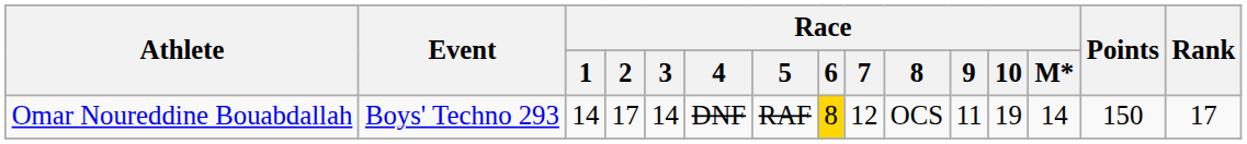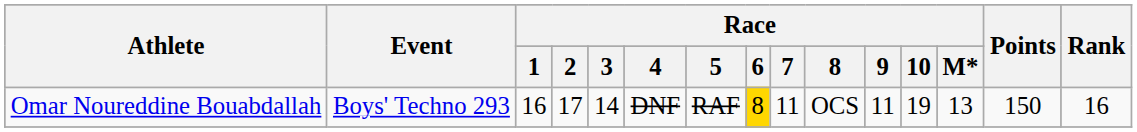Omar Noureddine Bouabdallah | Race / 1: 14 -> 16
Omar Noureddine Bouabdallah | Race / 7: 12 -> 11
Omar Noureddine Bouabdallah | Race / M*: 14 -> 13
Omar Noureddine Bouabdallah | Rank: 17 -> 16
